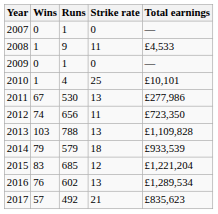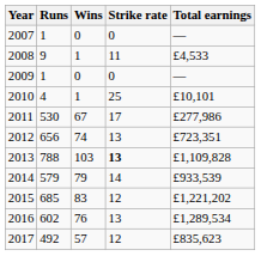columns swapped: Wins <-> Runs
2011 | Strike rate: 13 -> 17
2012 | Strike rate: 11 -> 13
2012 | Total earnings: £723,350 -> £723,351
2013 | Strike rate: normal -> bold
2014 | Strike rate: 18 -> 14
2015 | Total earnings: £1,221,204 -> £1,221,202
2017 | Strike rate: 21 -> 12
